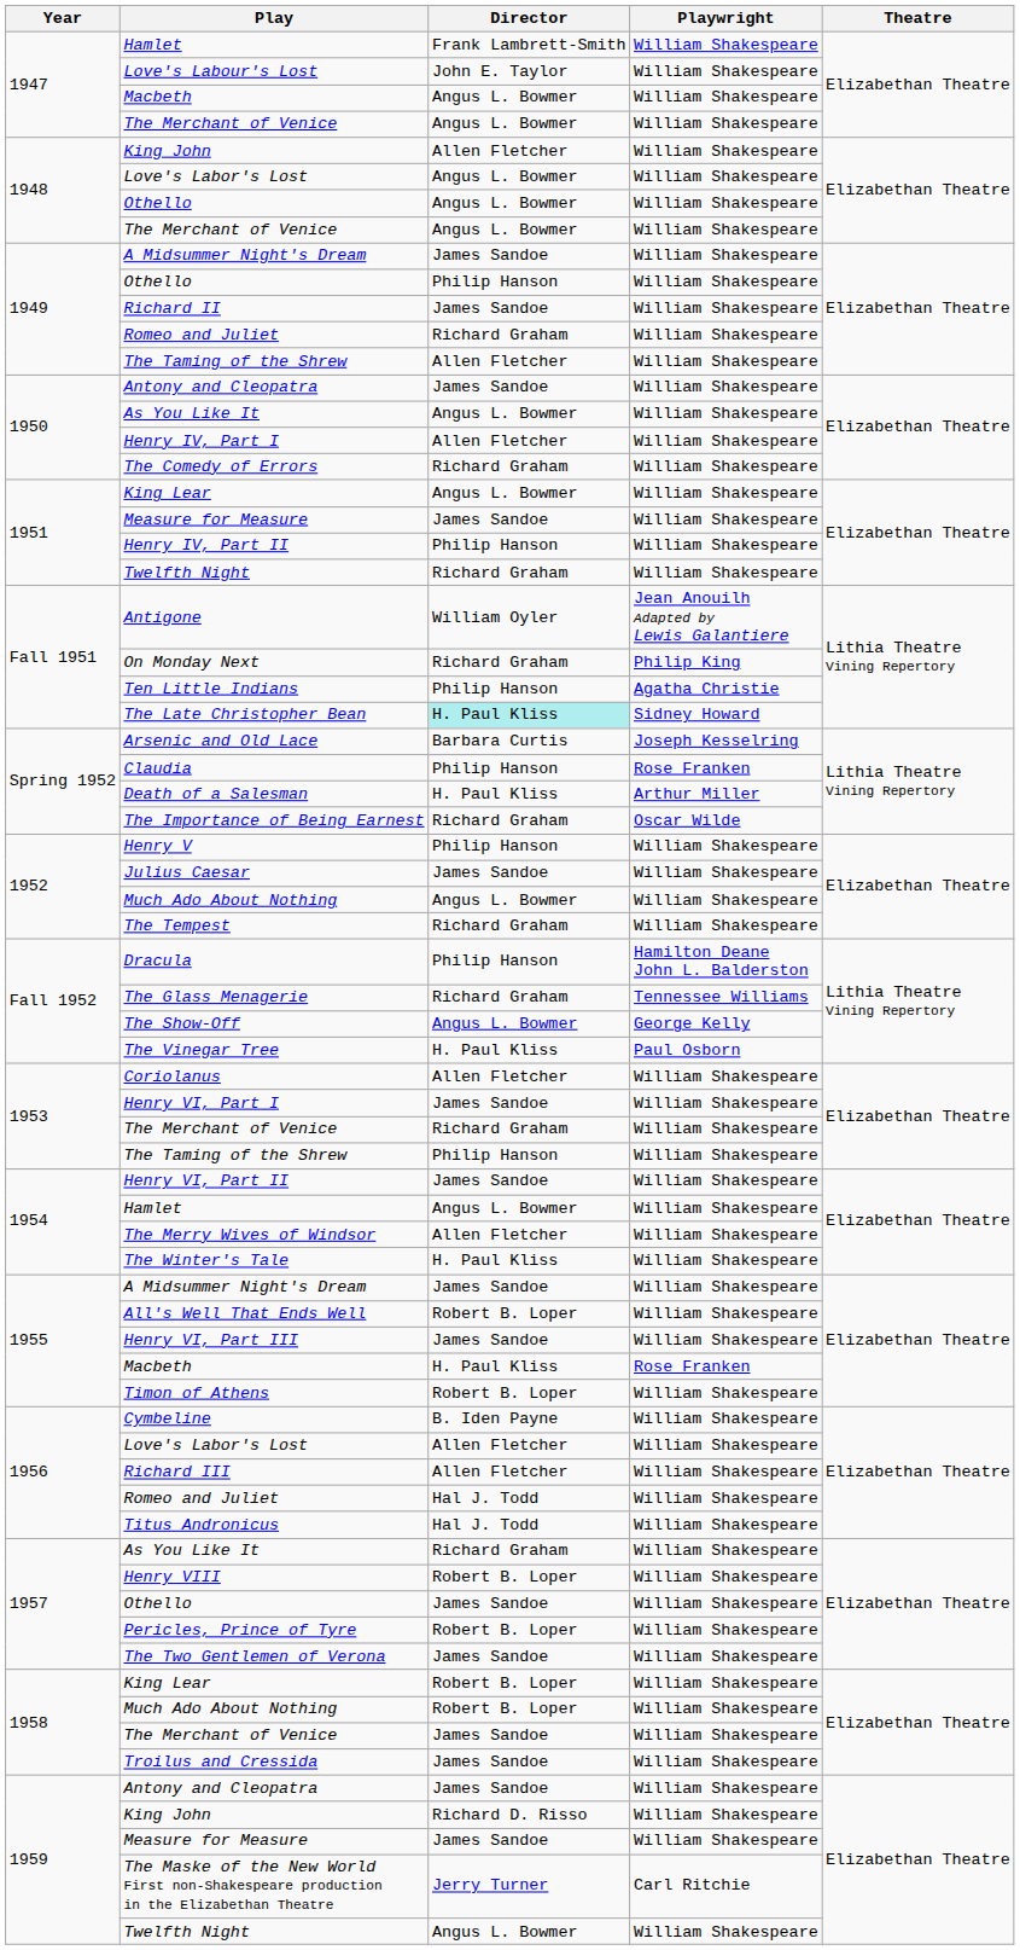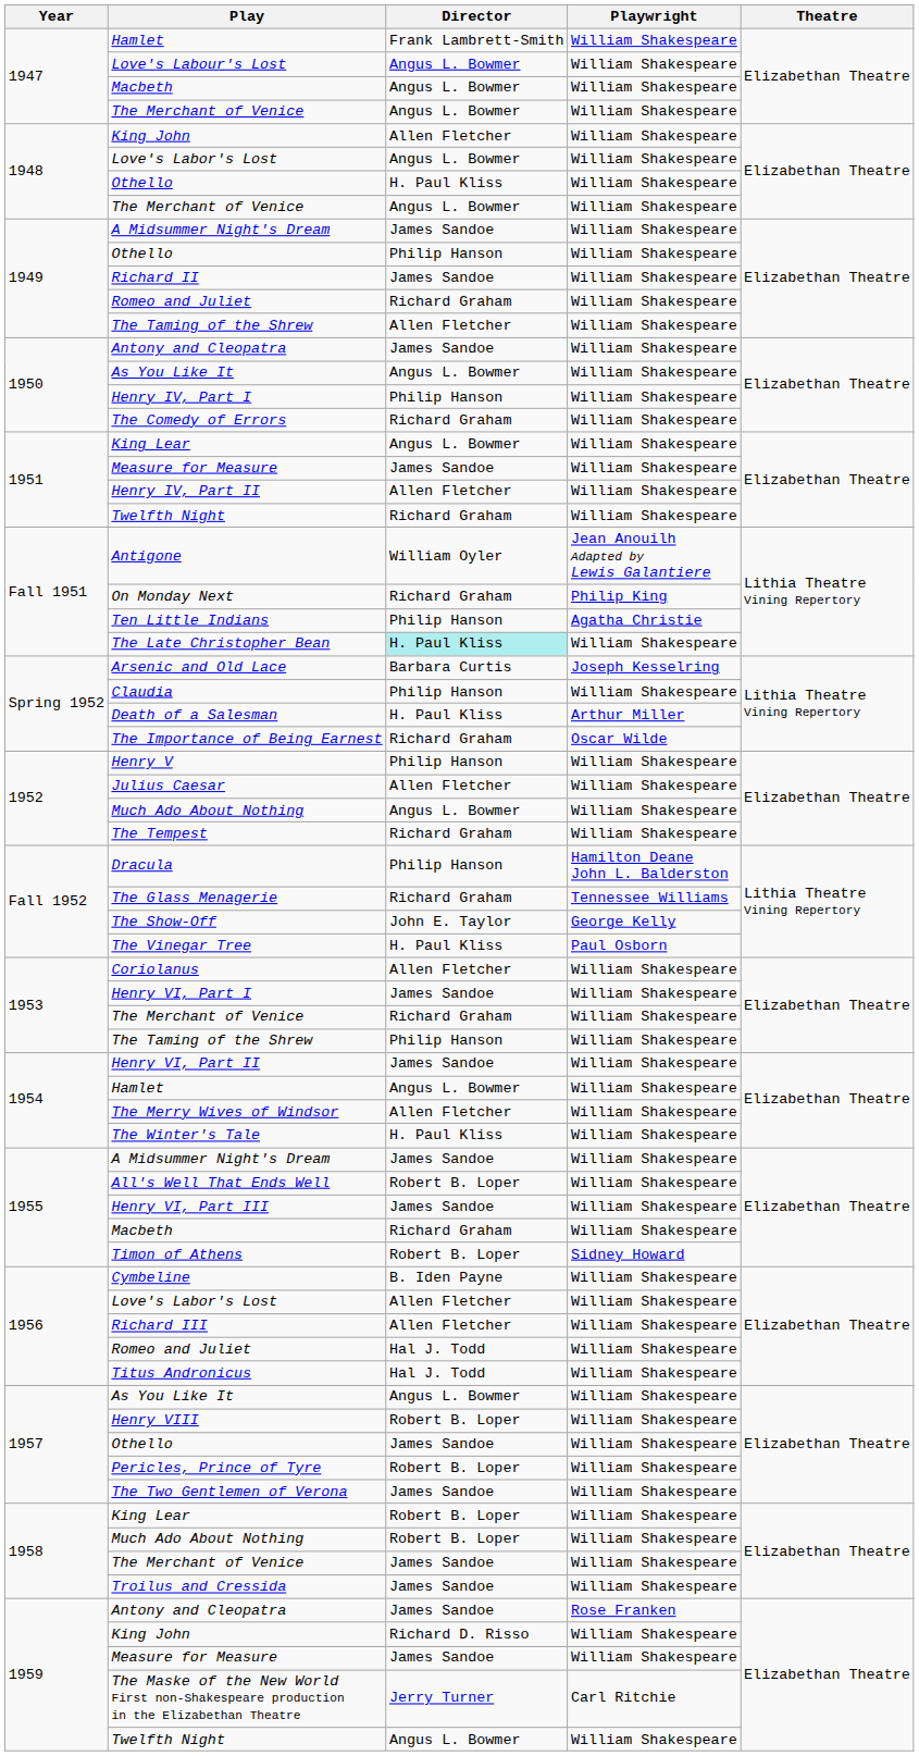Love's Labour's Lost | Director: John E. Taylor -> Angus L. Bowmer
1948 / Othello | Director: Angus L. Bowmer -> H. Paul Kliss
Henry IV, Part I | Director: Allen Fletcher -> Philip Hanson
Henry IV, Part II | Director: Philip Hanson -> Allen Fletcher
The Late Christopher Bean | Playwright: Sidney Howard -> William Shakespeare
Claudia | Playwright: Rose Franken -> William Shakespeare
Julius Caesar | Director: James Sandoe -> Allen Fletcher
The Show-Off | Director: Angus L. Bowmer -> John E. Taylor
1955 / Macbeth | Director: H. Paul Kliss -> Richard Graham
1955 / Macbeth | Playwright: Rose Franken -> William Shakespeare
Timon of Athens | Playwright: William Shakespeare -> Sidney Howard
1957 / As You Like It | Director: Richard Graham -> Angus L. Bowmer
1959 / Antony and Cleopatra | Playwright: William Shakespeare -> Rose Franken
